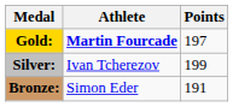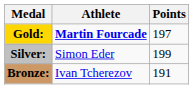Silver: | Athlete: Ivan Tcherezov -> Simon Eder
Bronze: | Athlete: Simon Eder -> Ivan Tcherezov
